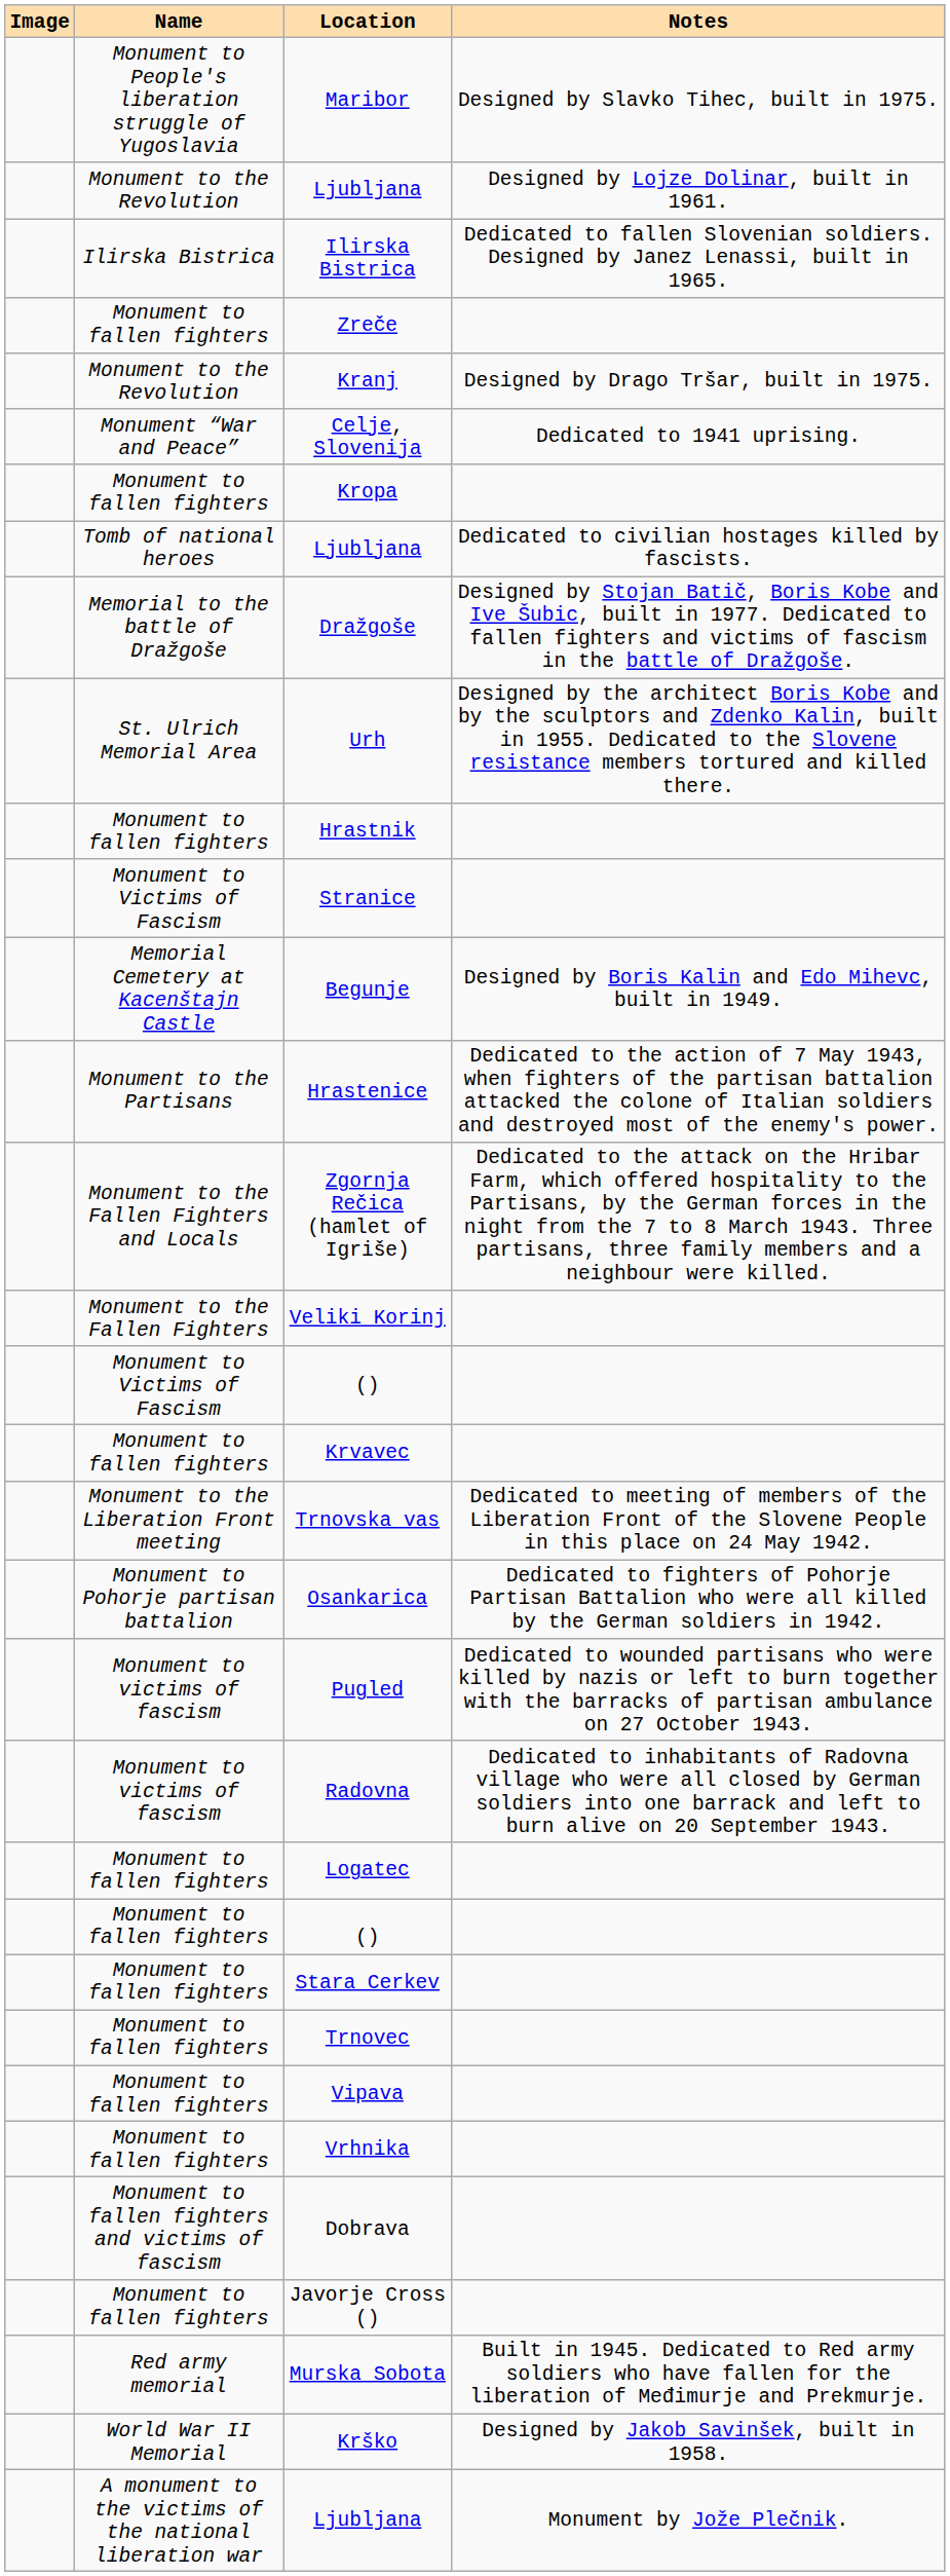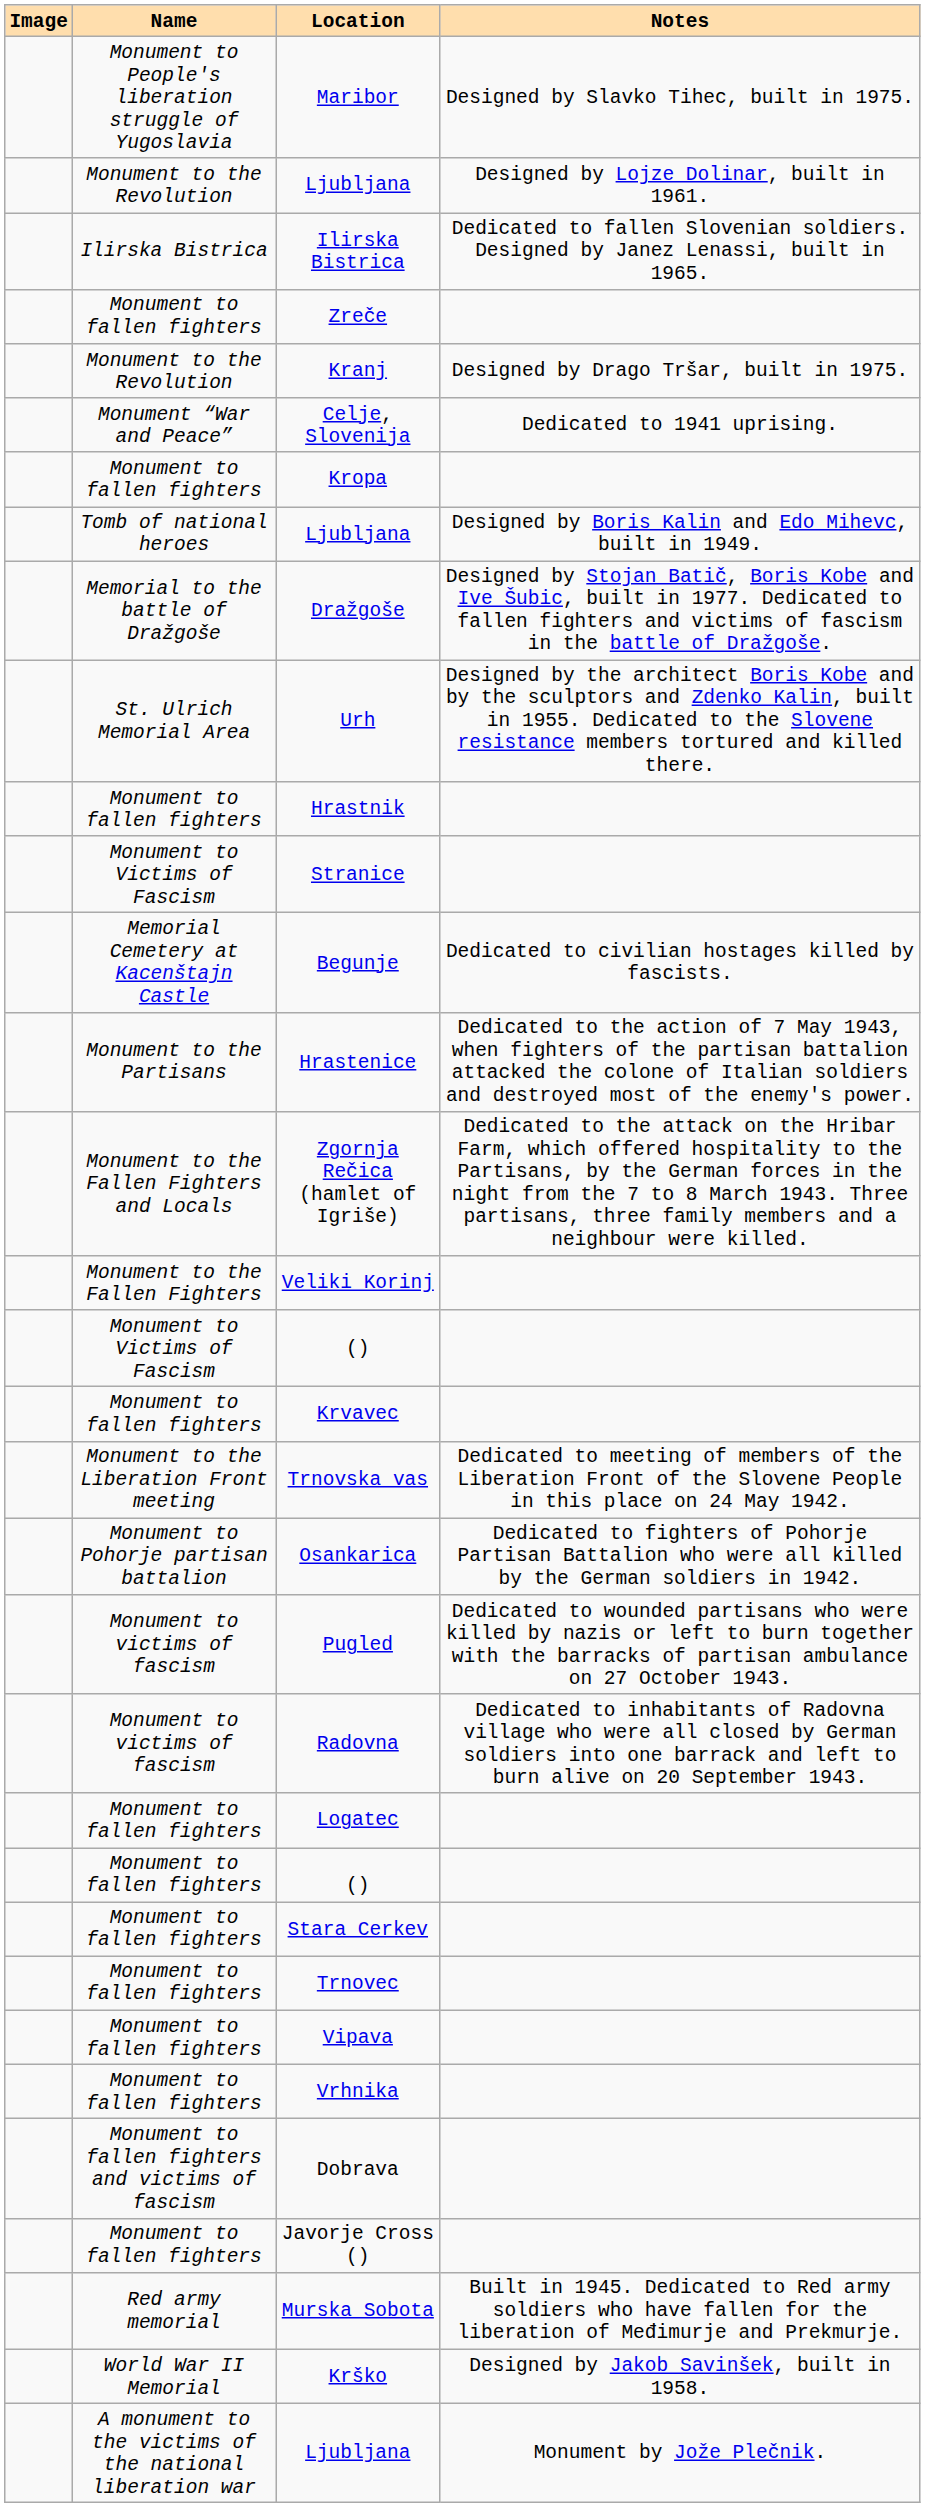Tomb of national heroes / Ljubljana | Notes: Dedicated to civilian hostages killed by fascists. -> Designed by Boris Kalin and Edo Mihevc, built in 1949.
Begunje | Notes: Designed by Boris Kalin and Edo Mihevc, built in 1949. -> Dedicated to civilian hostages killed by fascists.
